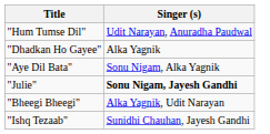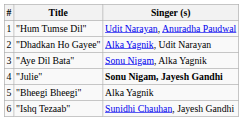+ column: # | 1 | 2 | 3 | 4 | 5 | 6
"Dhadkan Ho Gayee" | Singer (s): Alka Yagnik -> Alka Yagnik, Udit Narayan
"Bheegi Bheegi" | Singer (s): Alka Yagnik, Udit Narayan -> Alka Yagnik
